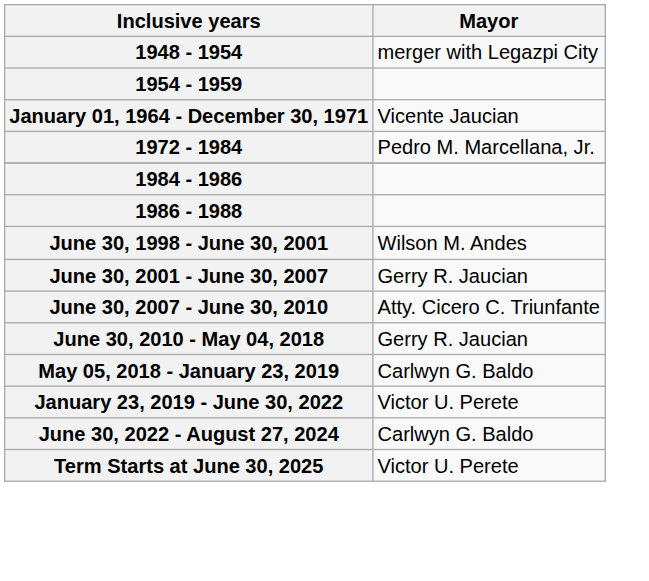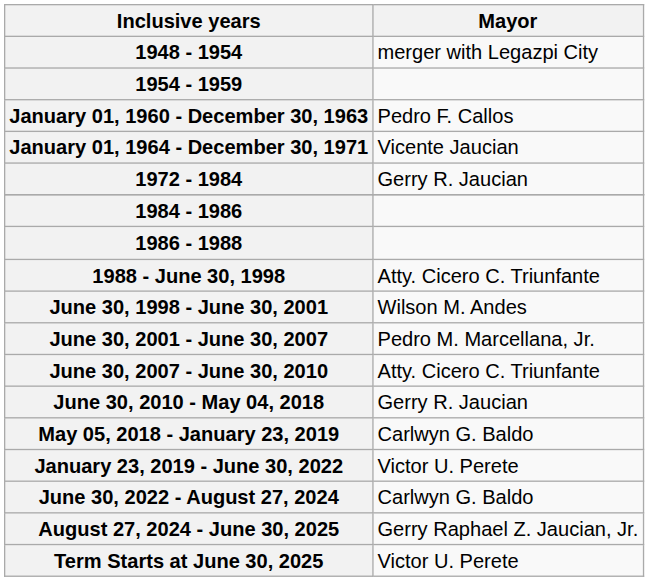+ row: January 01, 1960 - December 30, 1963 | Pedro F. Callos
1972 - 1984 | Mayor: Pedro M. Marcellana, Jr. -> Gerry R. Jaucian
+ row: 1988 - June 30, 1998 | Atty. Cicero C. Triunfante
June 30, 2001 - June 30, 2007 | Mayor: Gerry R. Jaucian -> Pedro M. Marcellana, Jr.
+ row: August 27, 2024 - June 30, 2025 | Gerry Raphael Z. Jaucian, Jr.
